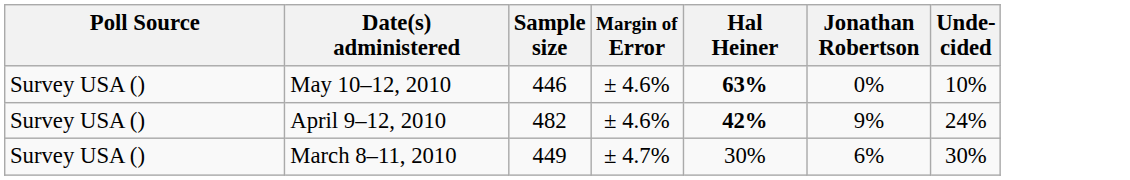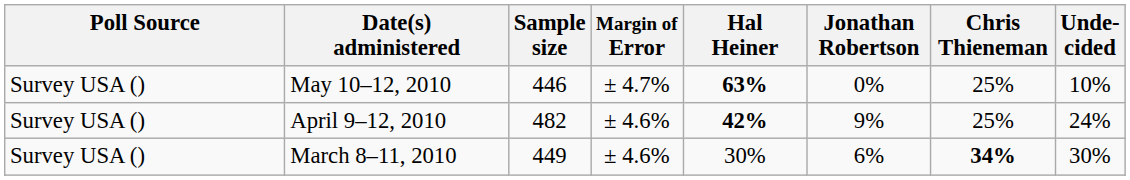+ column: Chris Thieneman | 25% | 25% | 34%
May 10–12, 2010 | Margin of Error: ± 4.6% -> ± 4.7%
March 8–11, 2010 | Margin of Error: ± 4.7% -> ± 4.6%
